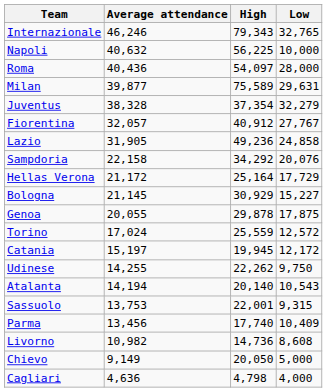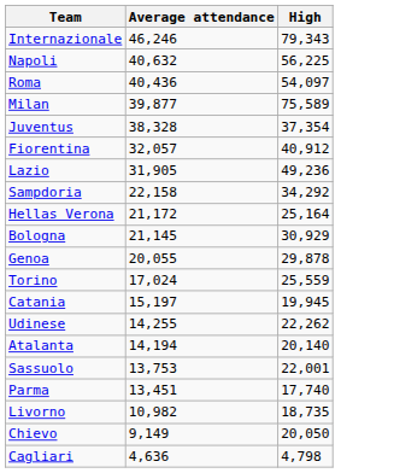- column: Low | 32,765 | 10,000 | 28,000 | 29,631 | 32,279 | 27,767 | 24,858 | 20,076 | 17,729 | 15,227 | 17,875 | 12,572 | 12,172 | 9,750 | 10,543 | 9,315 | 10,409 | 8,608 | 5,000 | 4,000
Parma | Average attendance: 13,456 -> 13,451
Livorno | High: 14,736 -> 18,735
